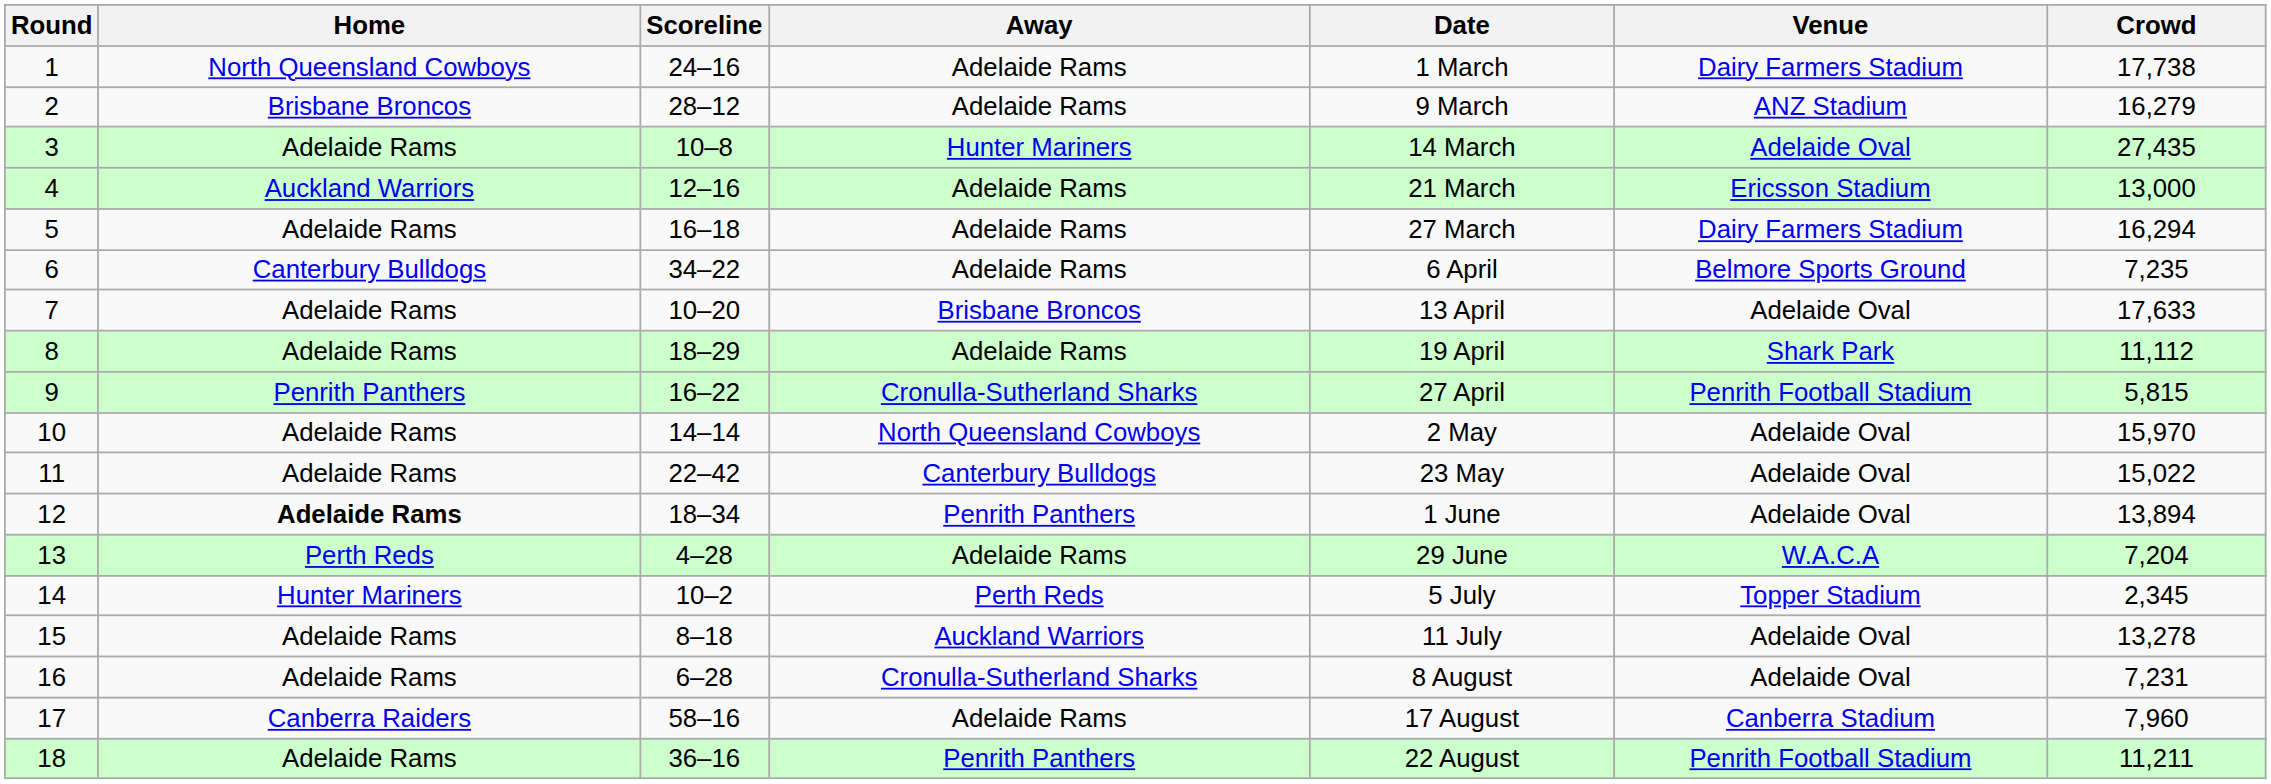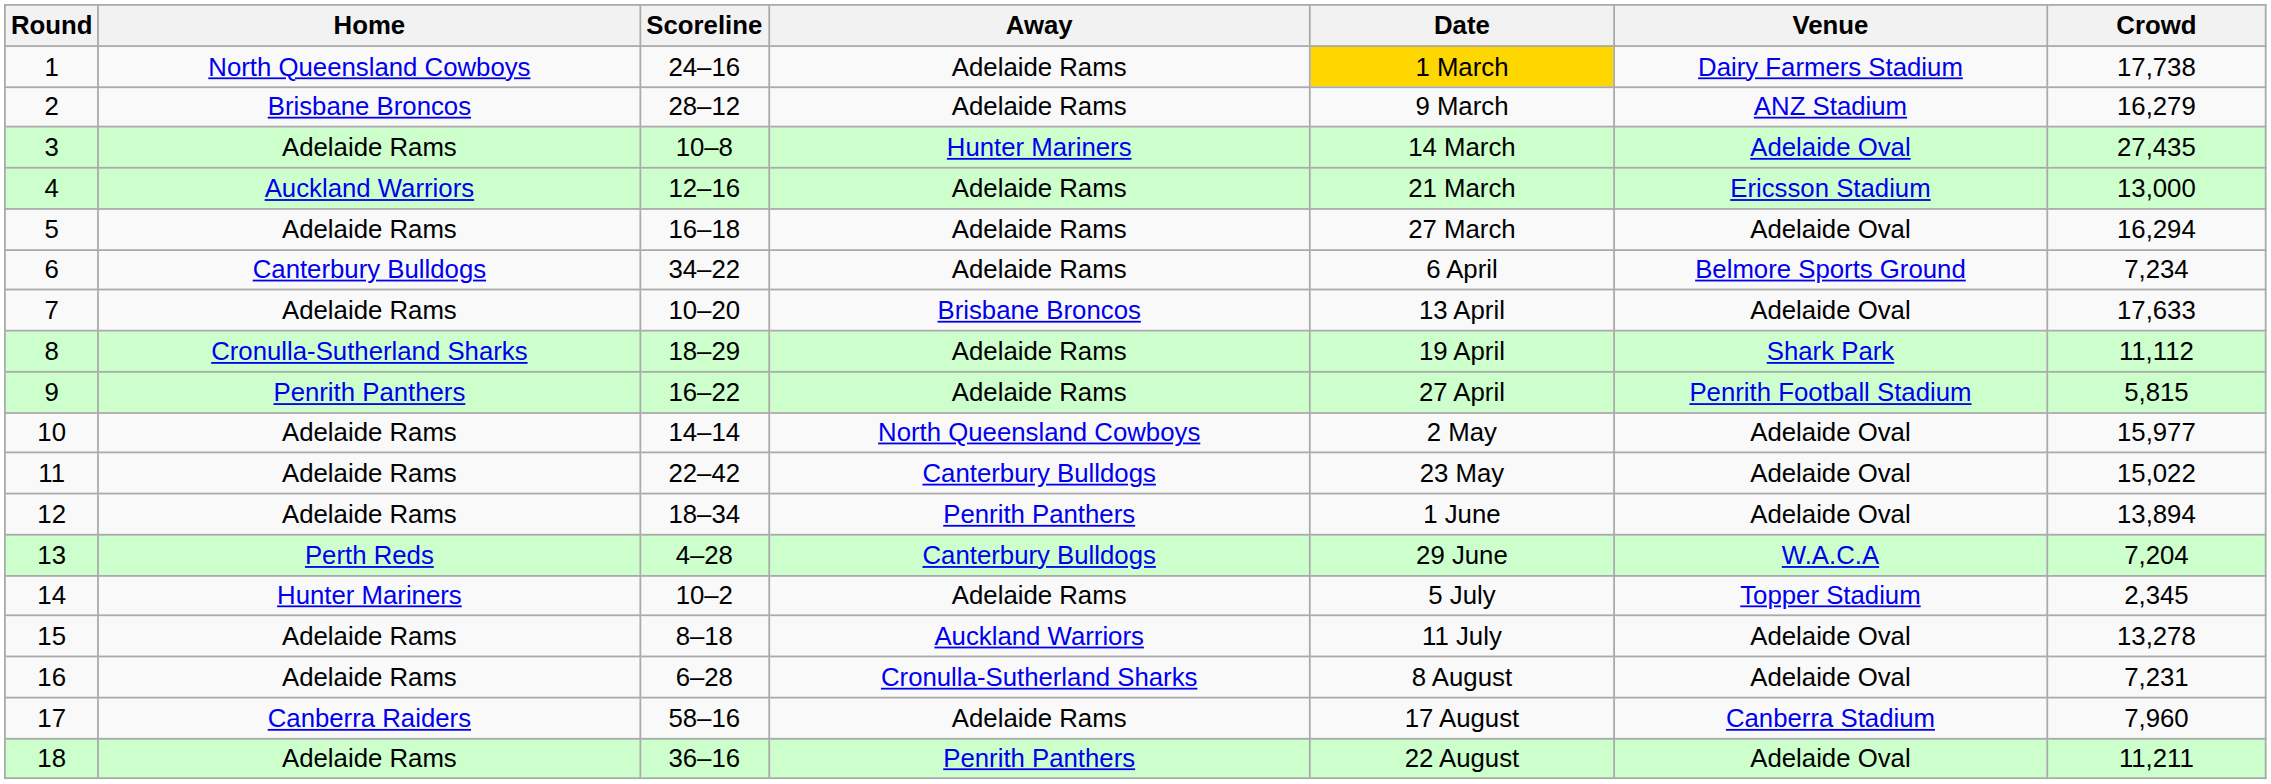1 | Date: no background -> gold background
5 | Venue: Dairy Farmers Stadium -> Adelaide Oval
6 | Crowd: 7,235 -> 7,234
8 | Home: Adelaide Rams -> Cronulla-Sutherland Sharks
9 | Away: Cronulla-Sutherland Sharks -> Adelaide Rams
10 | Crowd: 15,970 -> 15,977
12 | Home: bold -> normal
13 | Away: Adelaide Rams -> Canterbury Bulldogs
14 | Away: Perth Reds -> Adelaide Rams
18 | Venue: Penrith Football Stadium -> Adelaide Oval
